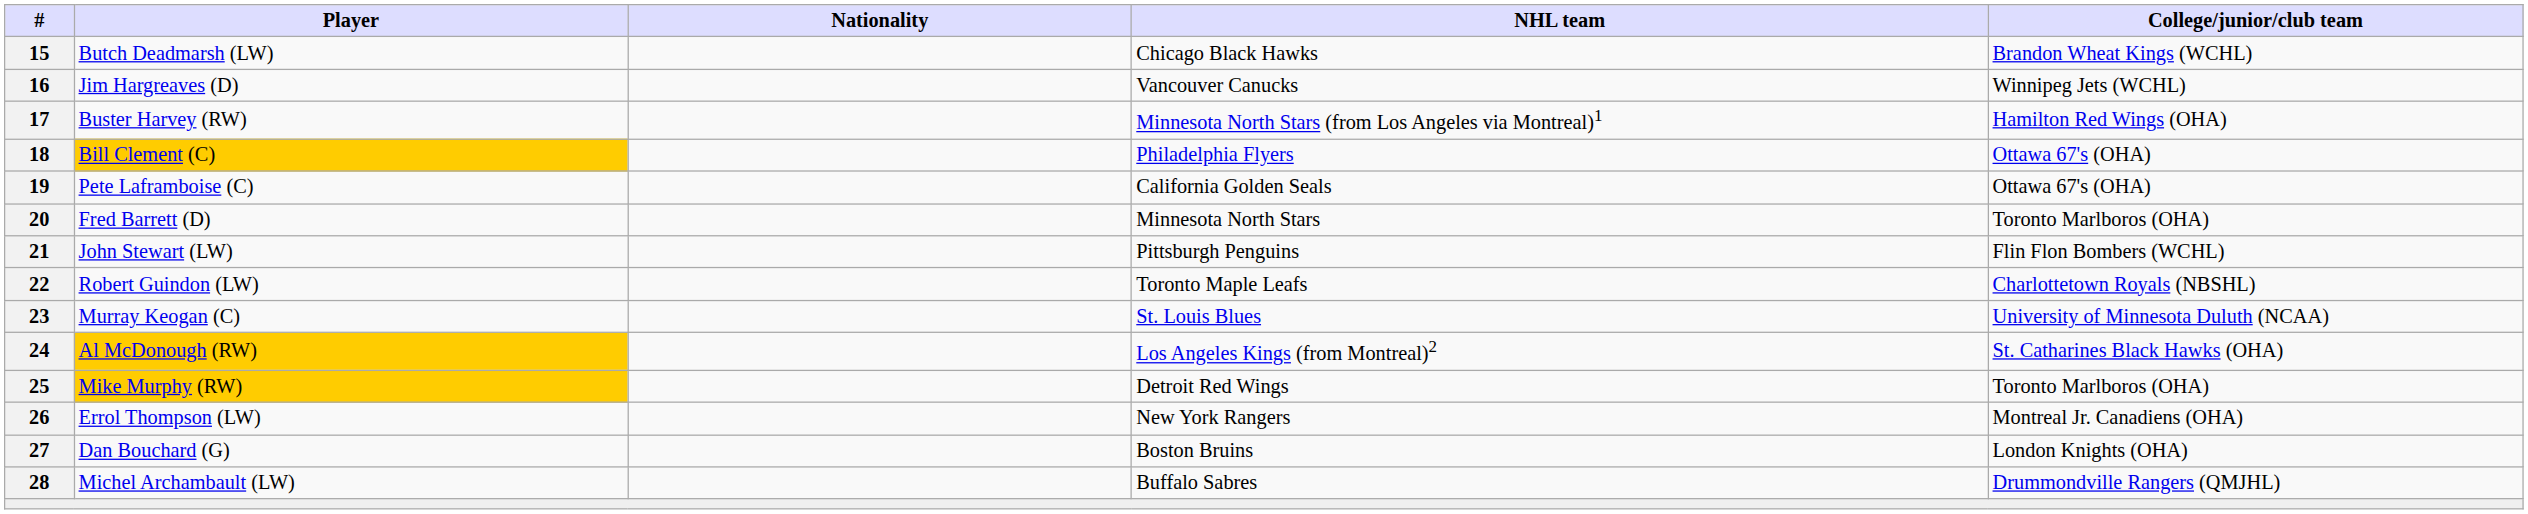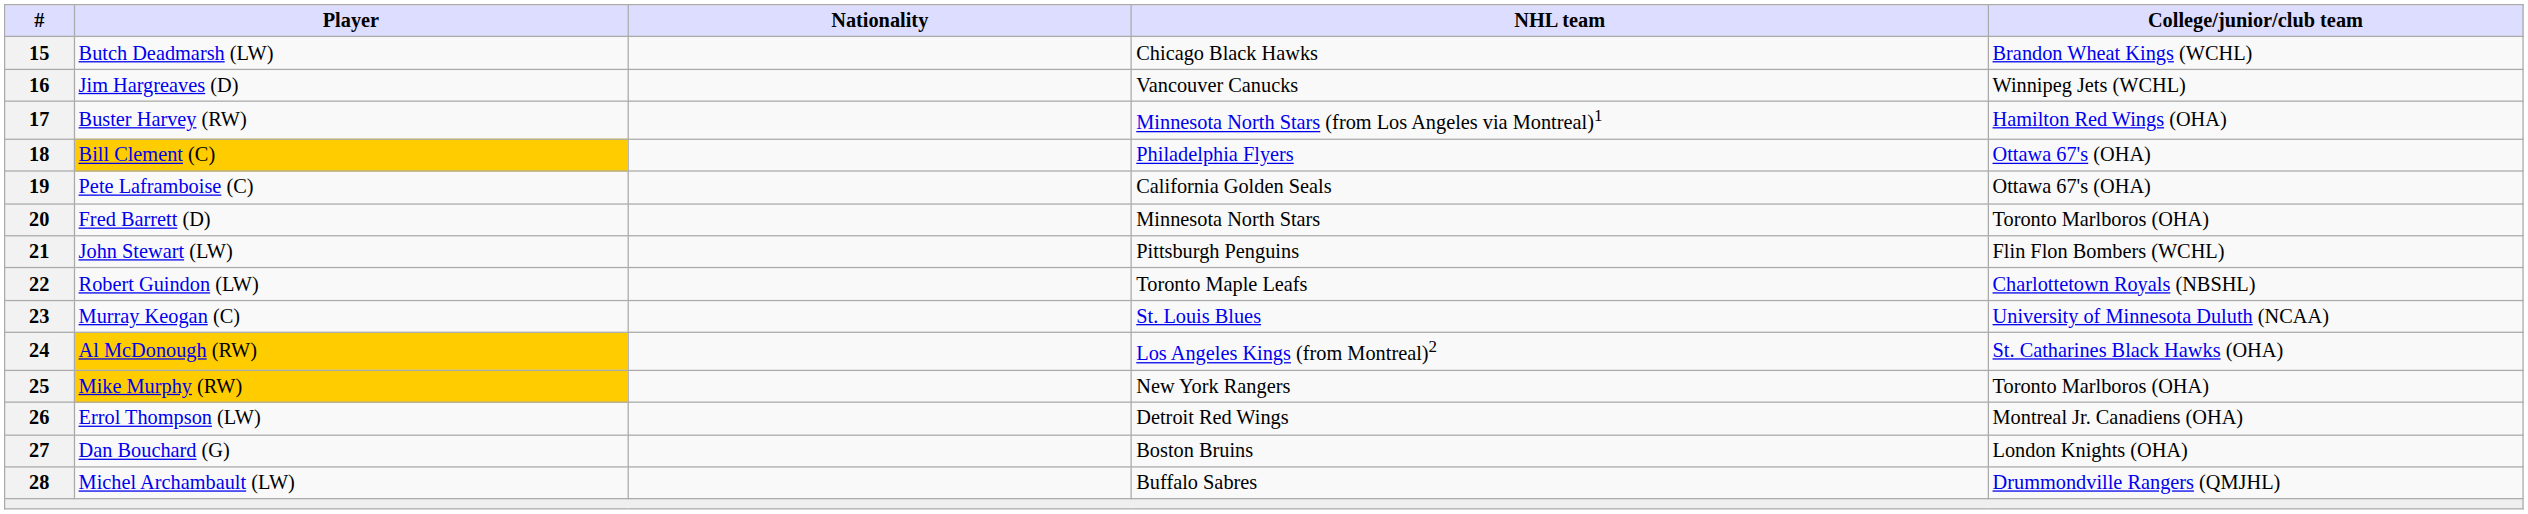25 | NHL team: Detroit Red Wings -> New York Rangers
26 | NHL team: New York Rangers -> Detroit Red Wings
